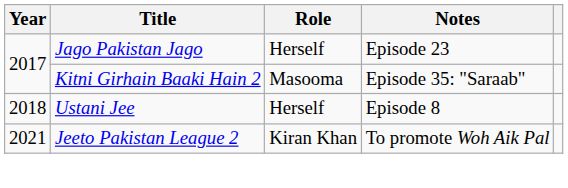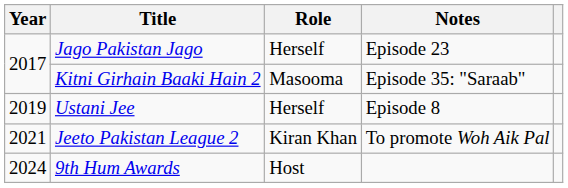Ustani Jee | Year: 2018 -> 2019
+ row: 2024 | 9th Hum Awards | Host
